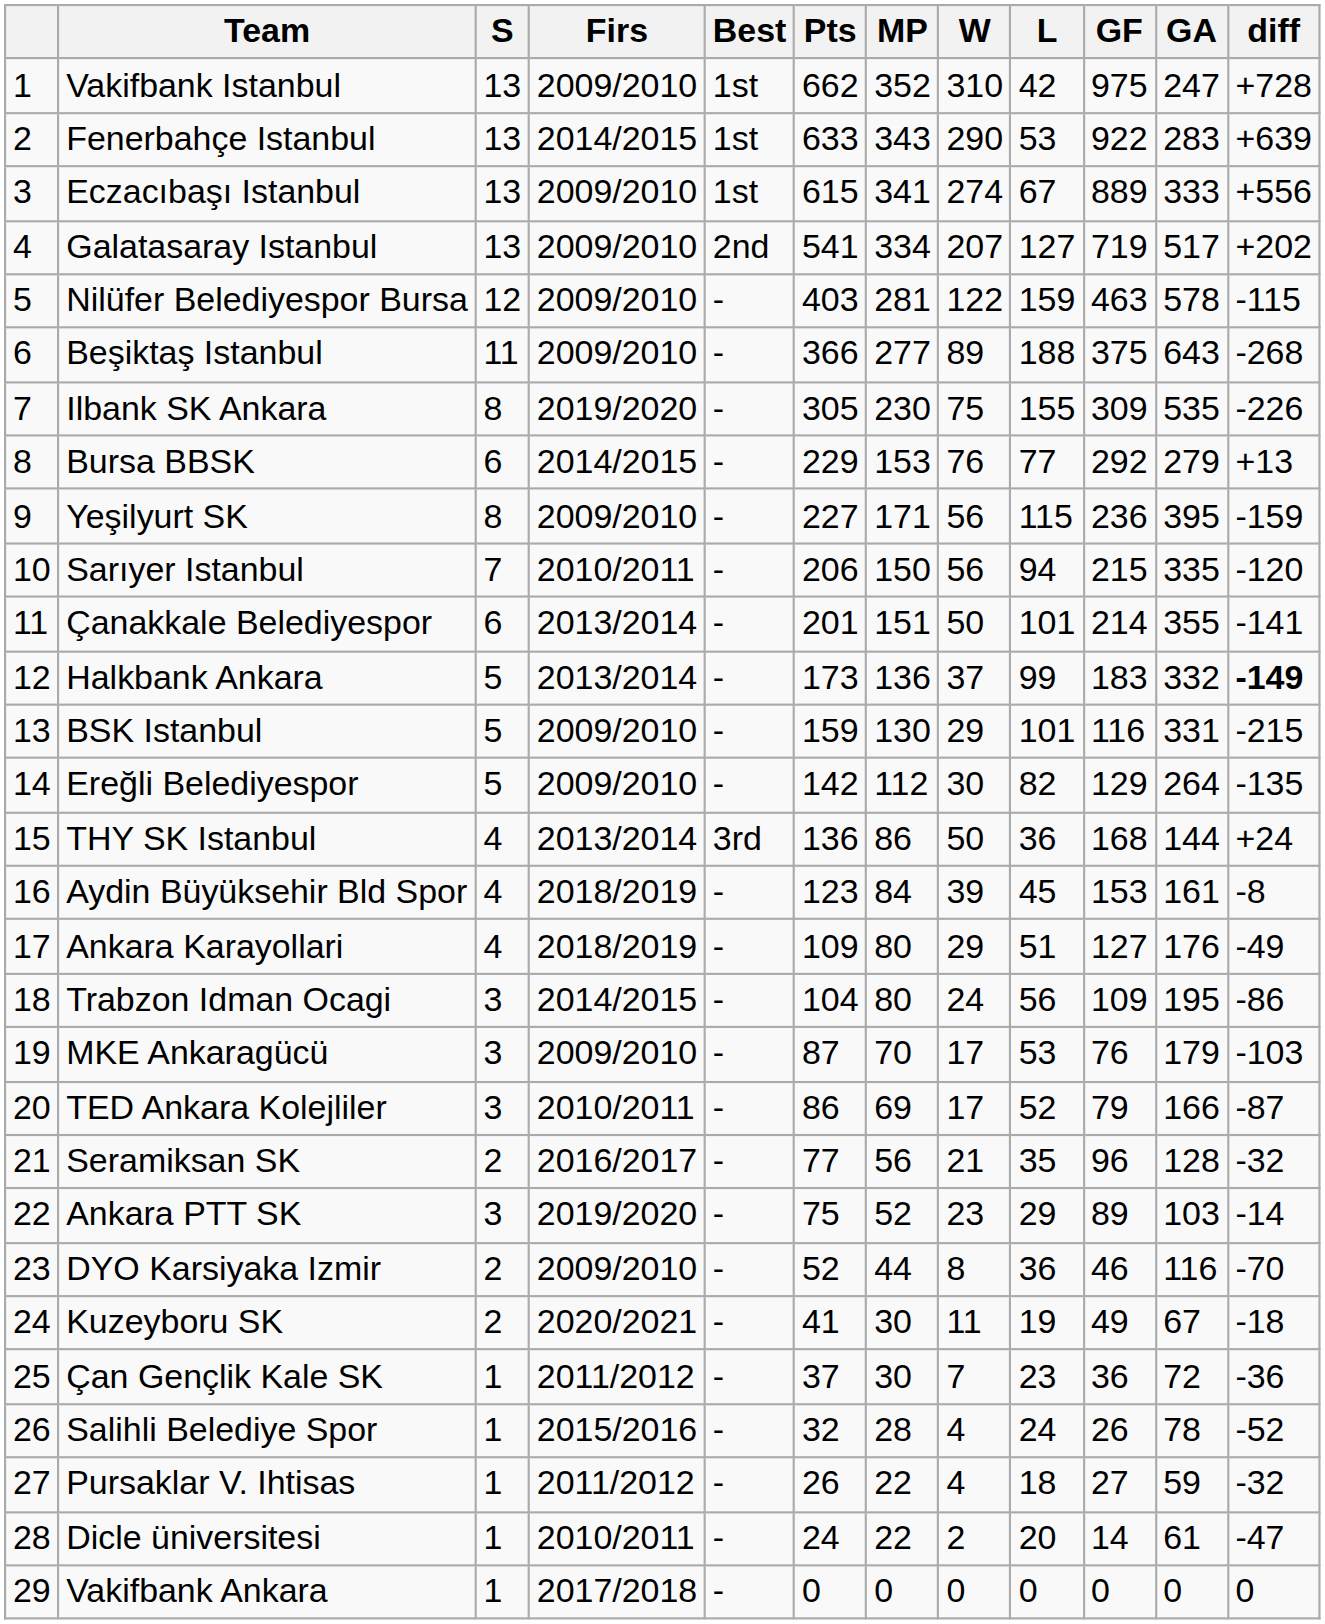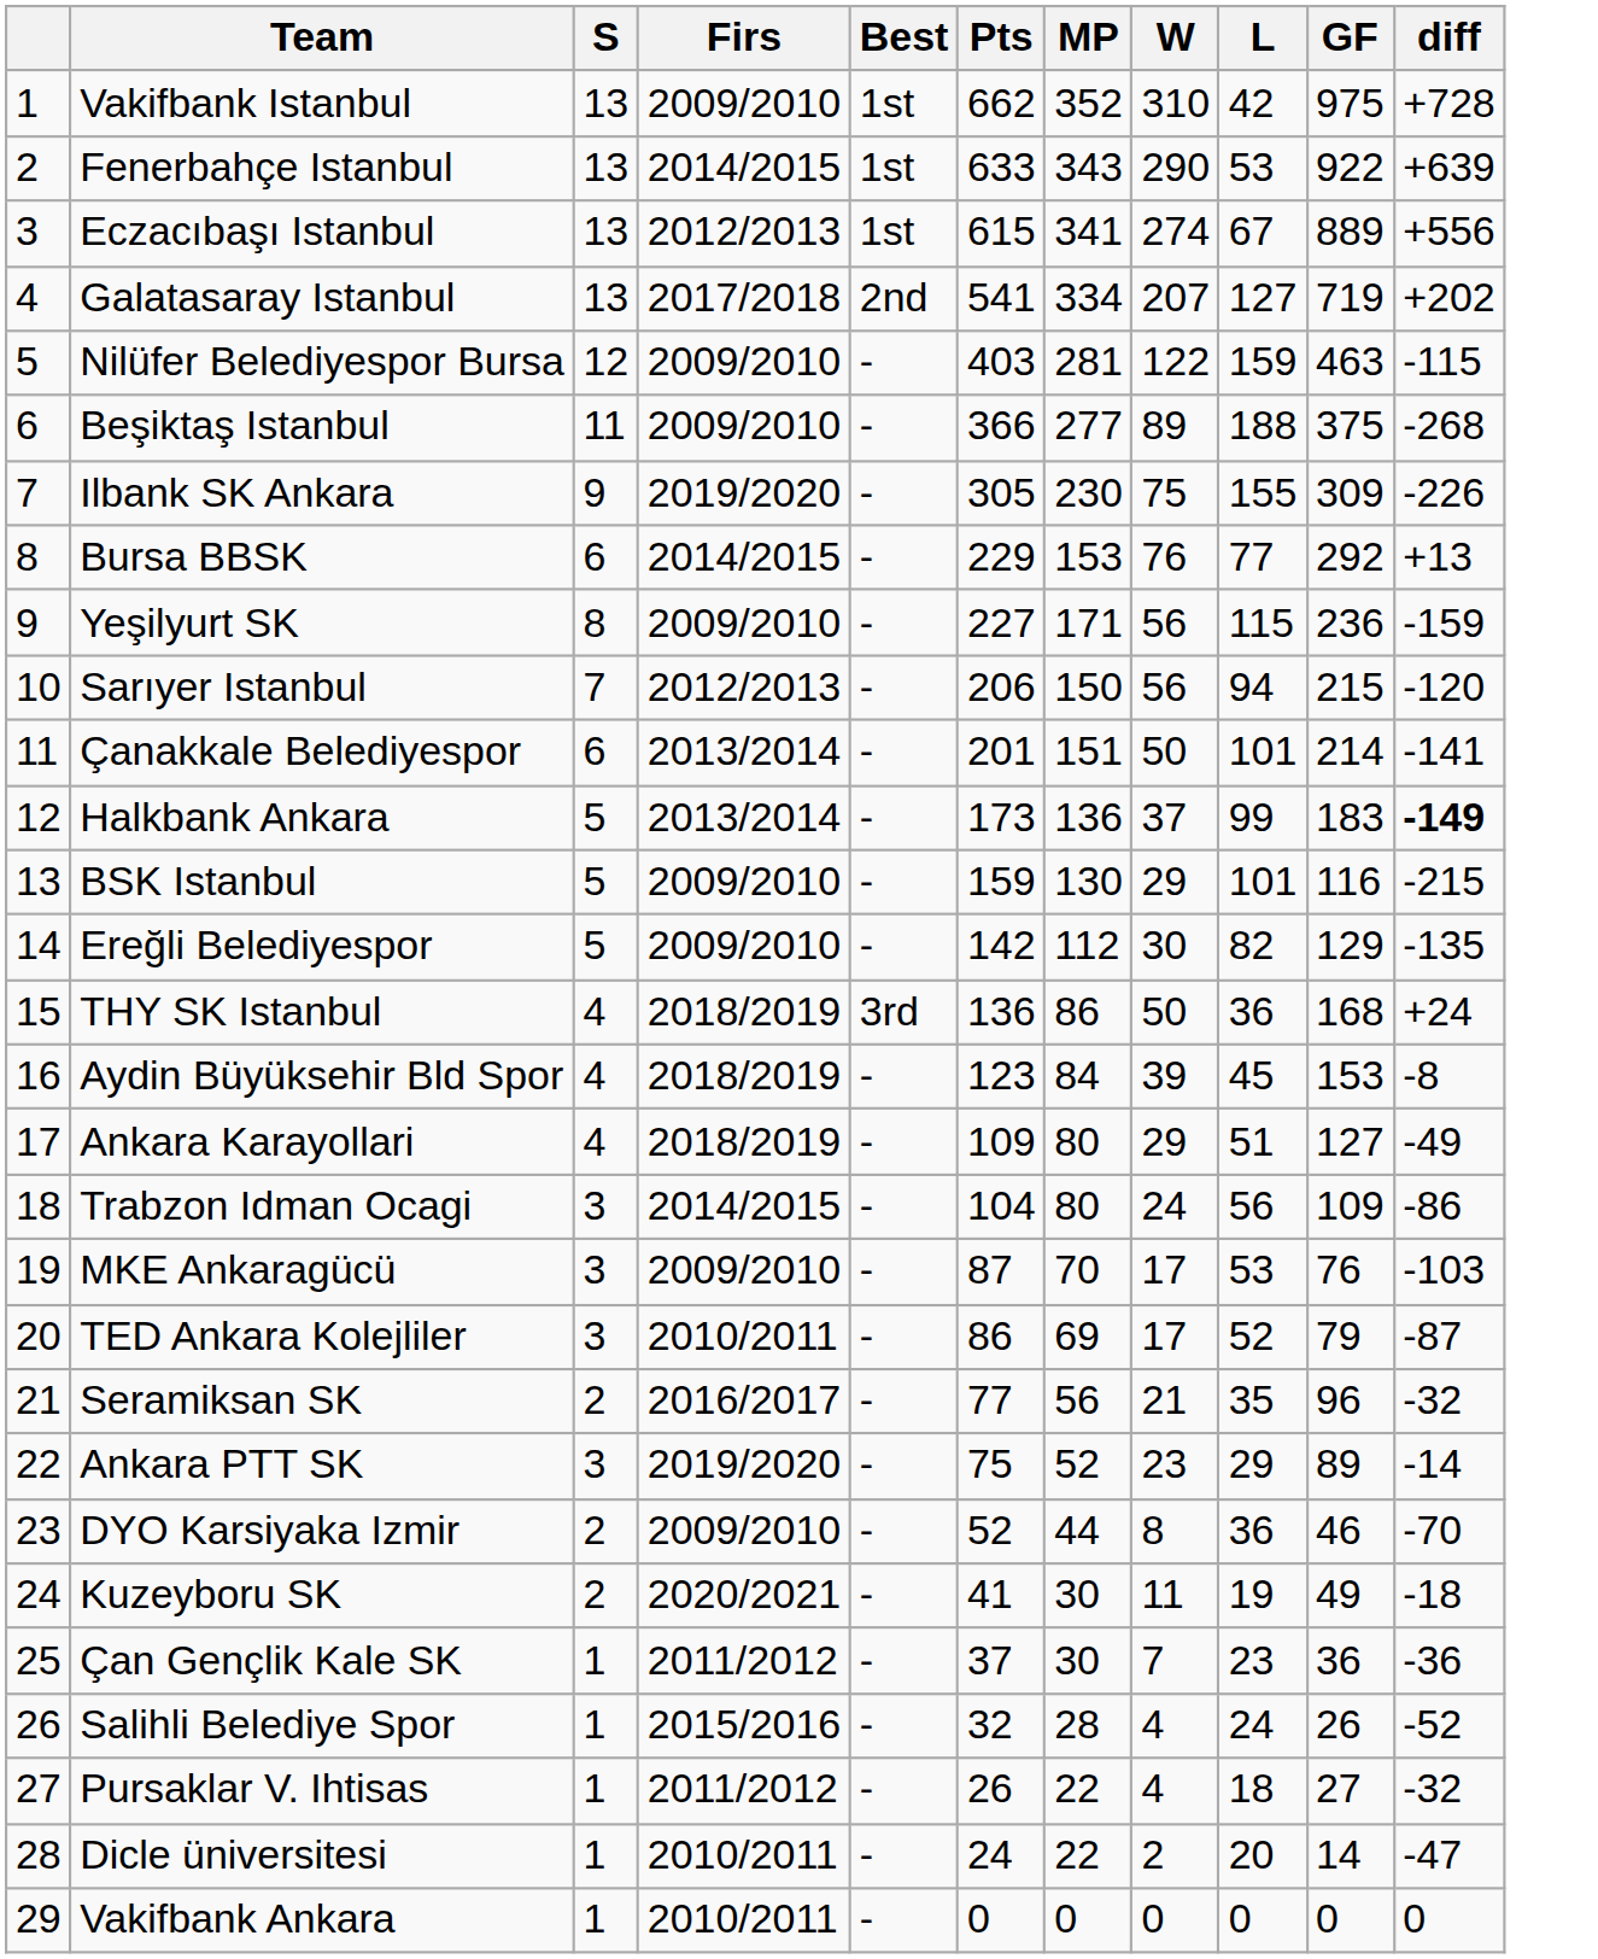- column: GA | 247 | 283 | 333 | 517 | 578 | 643 | 535 | 279 | 395 | 335 | 355 | 332 | 331 | 264 | 144 | 161 | 176 | 195 | 179 | 166 | 128 | 103 | 116 | 67 | 72 | 78 | 59 | 61 | 0
Eczacıbaşı Istanbul | Firs: 2009/2010 -> 2012/2013
Galatasaray Istanbul | Firs: 2009/2010 -> 2017/2018
Ilbank SK Ankara | S: 8 -> 9
Sarıyer Istanbul | Firs: 2010/2011 -> 2012/2013
THY SK Istanbul | Firs: 2013/2014 -> 2018/2019
Vakifbank Ankara | Firs: 2017/2018 -> 2010/2011
